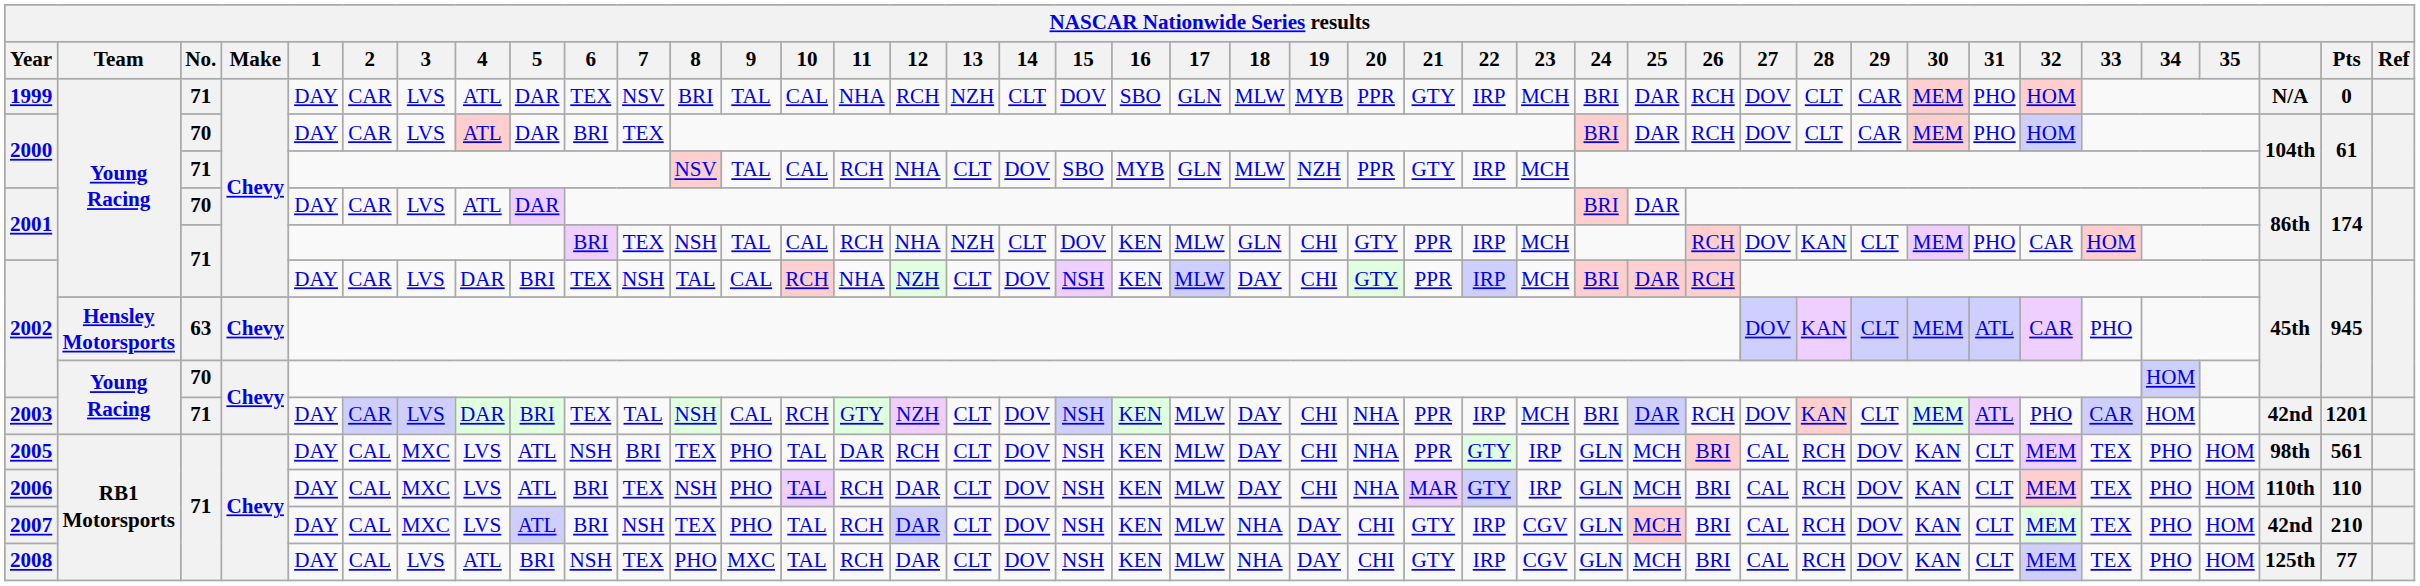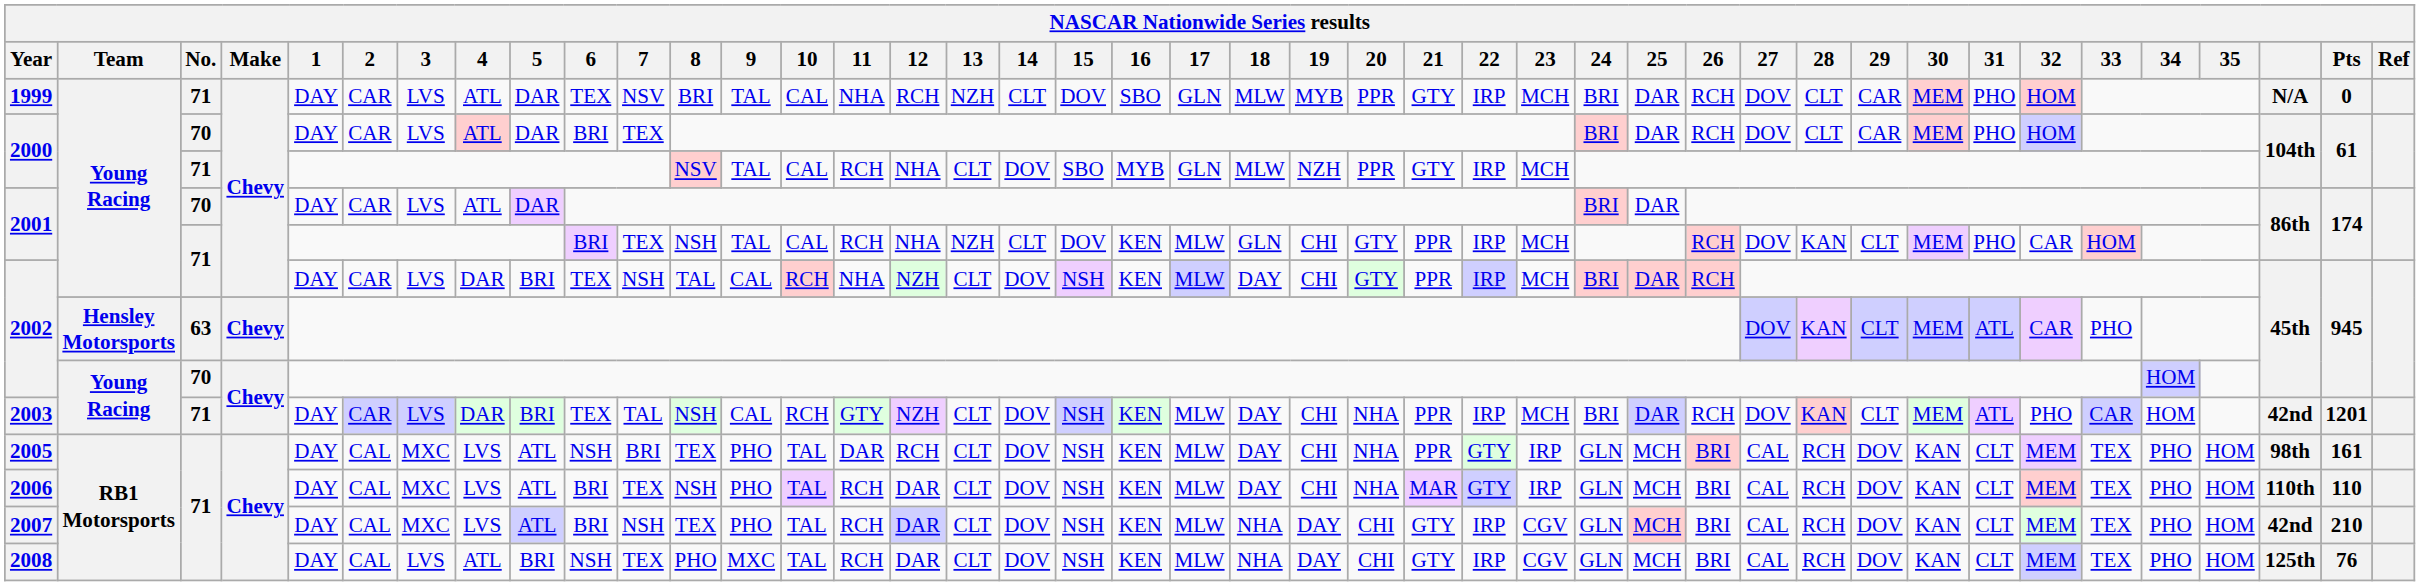2005 | Pts: 561 -> 161
2008 | Pts: 77 -> 76
